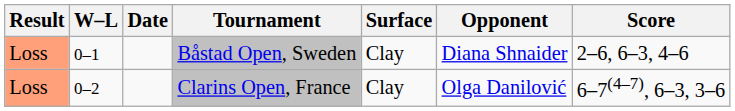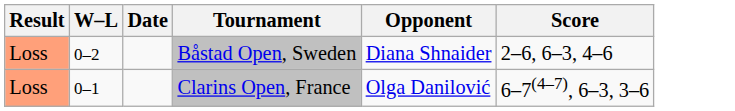- column: Surface | Clay | Clay
Båstad Open, Sweden | W–L: 0–1 -> 0–2
Clarins Open, France | W–L: 0–2 -> 0–1
